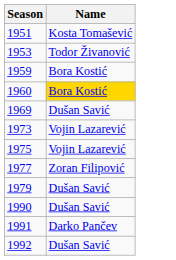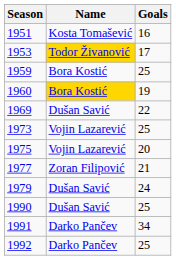+ column: Goals | 16 | 17 | 25 | 19 | 22 | 25 | 20 | 21 | 24 | 25 | 34 | 25
1953 | Name: no background -> gold background
1992 | Name: Dušan Savić -> Darko Pančev
